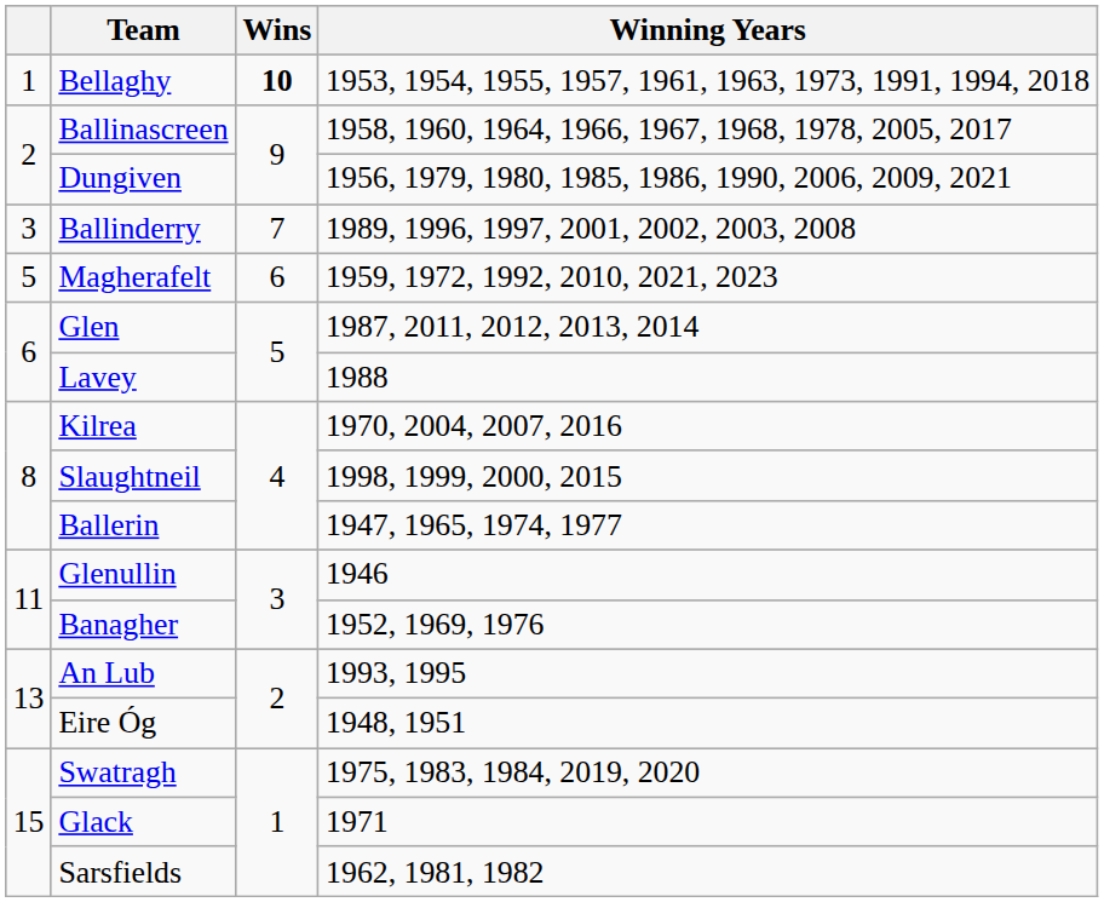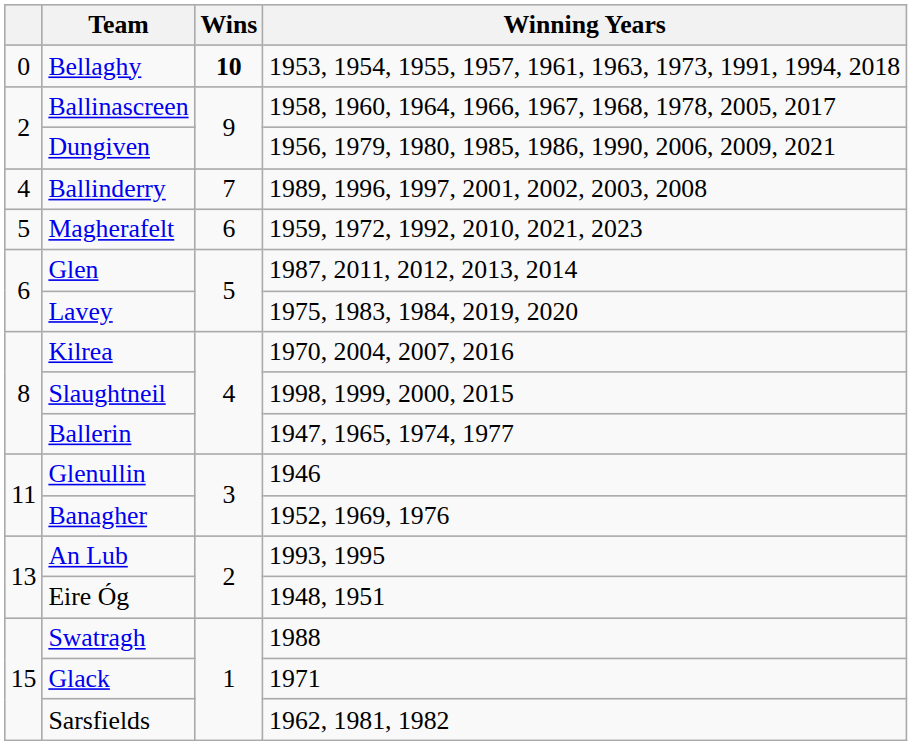Bellaghy | column 1: 1 -> 0
Ballinderry | column 1: 3 -> 4
Lavey | Winning Years: 1988 -> 1975, 1983, 1984, 2019, 2020
Swatragh | Winning Years: 1975, 1983, 1984, 2019, 2020 -> 1988
